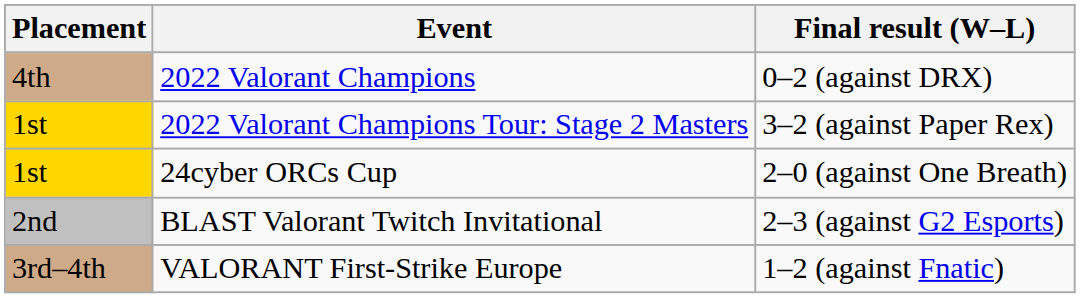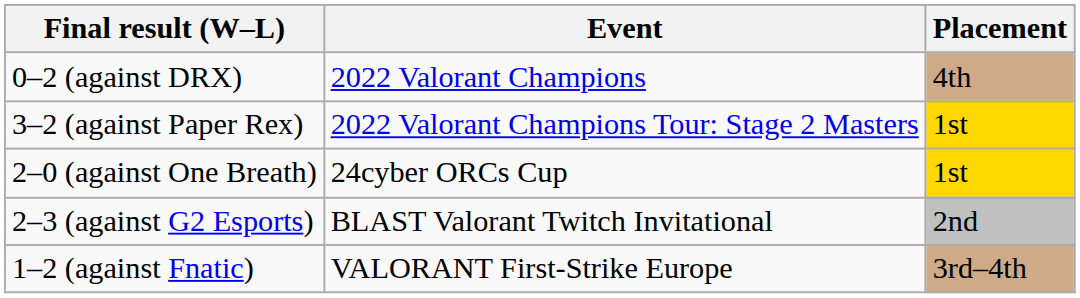columns swapped: Placement <-> Final result (W–L)
